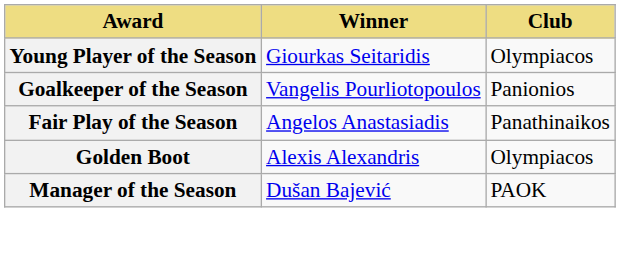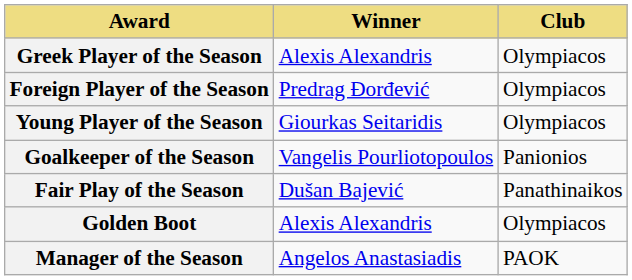+ row: Greek Player of the Season | Alexis Alexandris | Olympiacos
+ row: Foreign Player of the Season | Predrag Đorđević | Olympiacos
Fair Play of the Season | Winner: Angelos Anastasiadis -> Dušan Bajević
Manager of the Season | Winner: Dušan Bajević -> Angelos Anastasiadis
